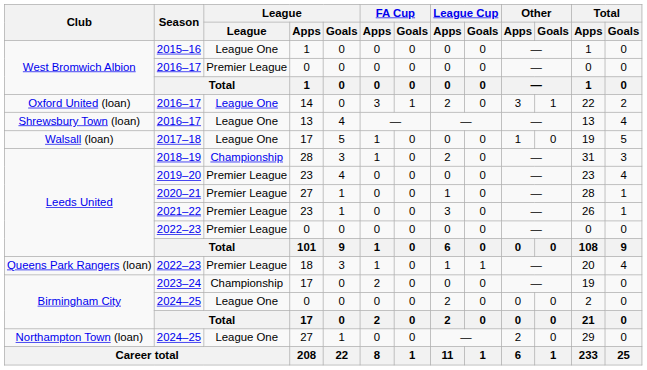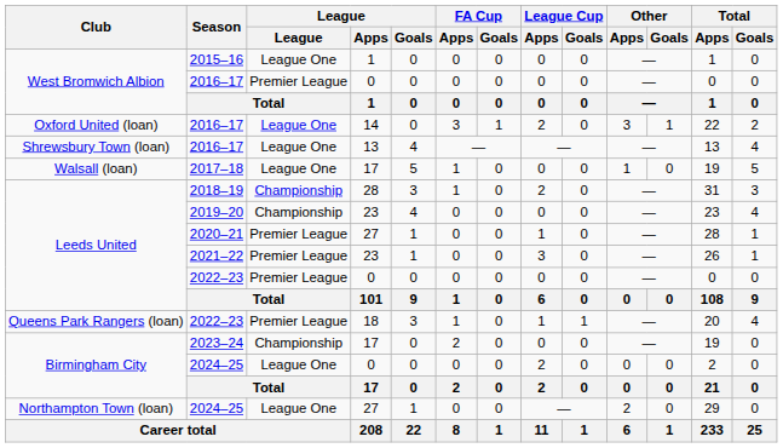2019–20 | League: Premier League -> Championship
